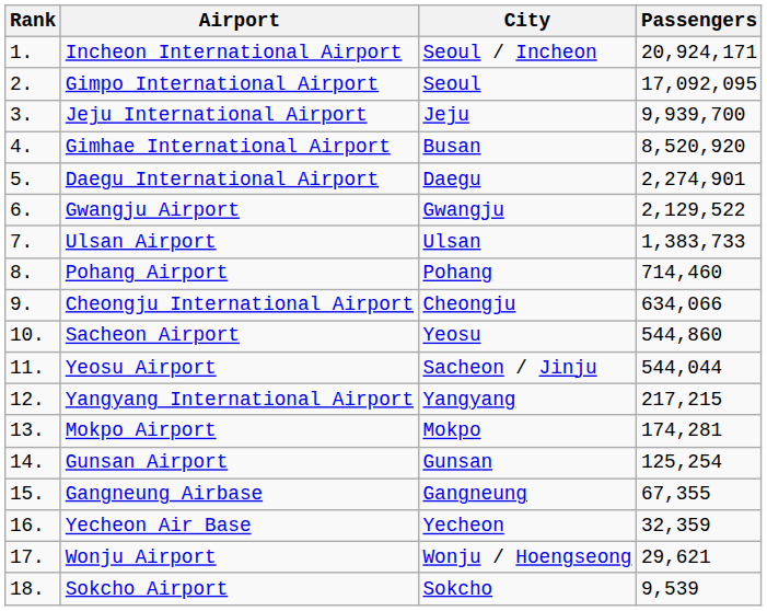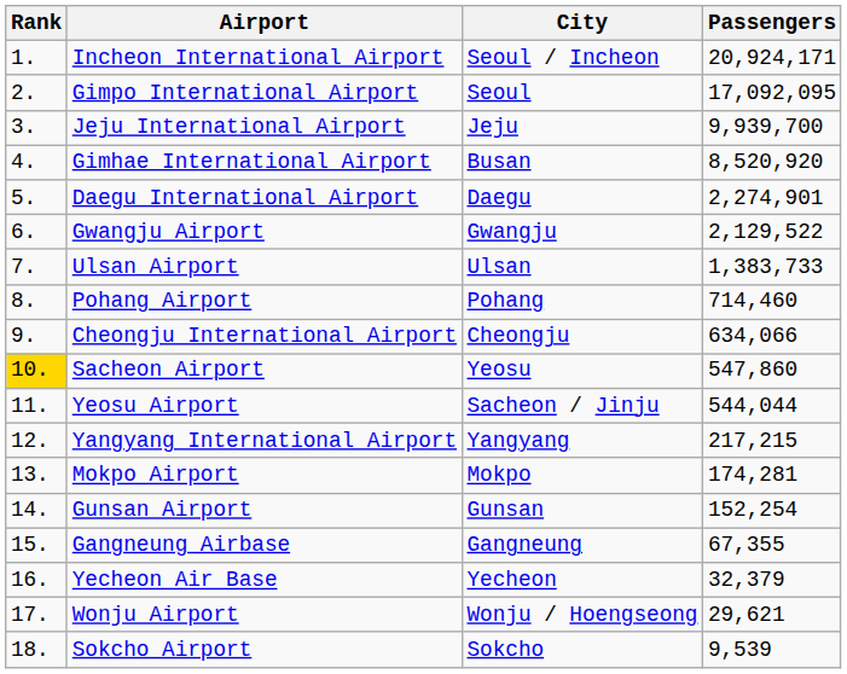Sacheon Airport | Rank: no background -> gold background
Sacheon Airport | Passengers: 544,860 -> 547,860
Gunsan Airport | Passengers: 125,254 -> 152,254
Yecheon Air Base | Passengers: 32,359 -> 32,379
